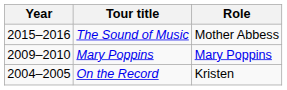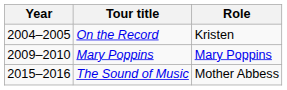rows swapped: On the Record <-> The Sound of Music
